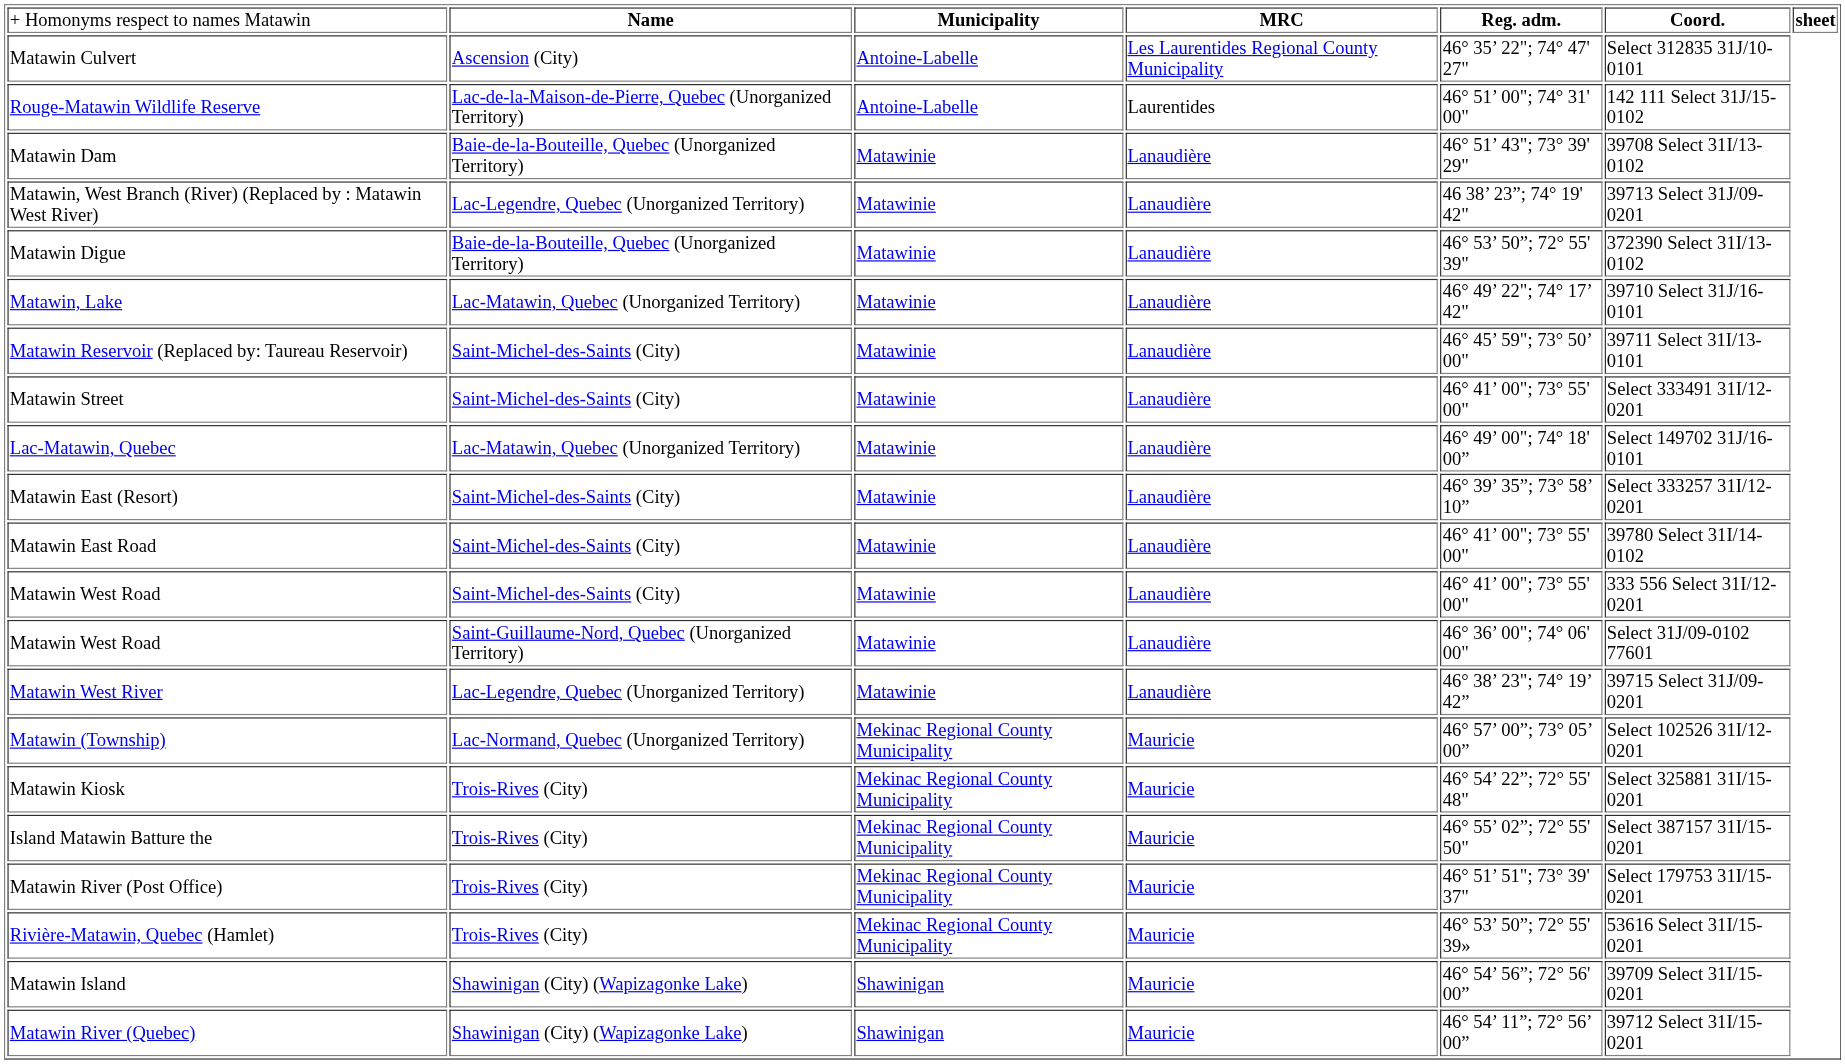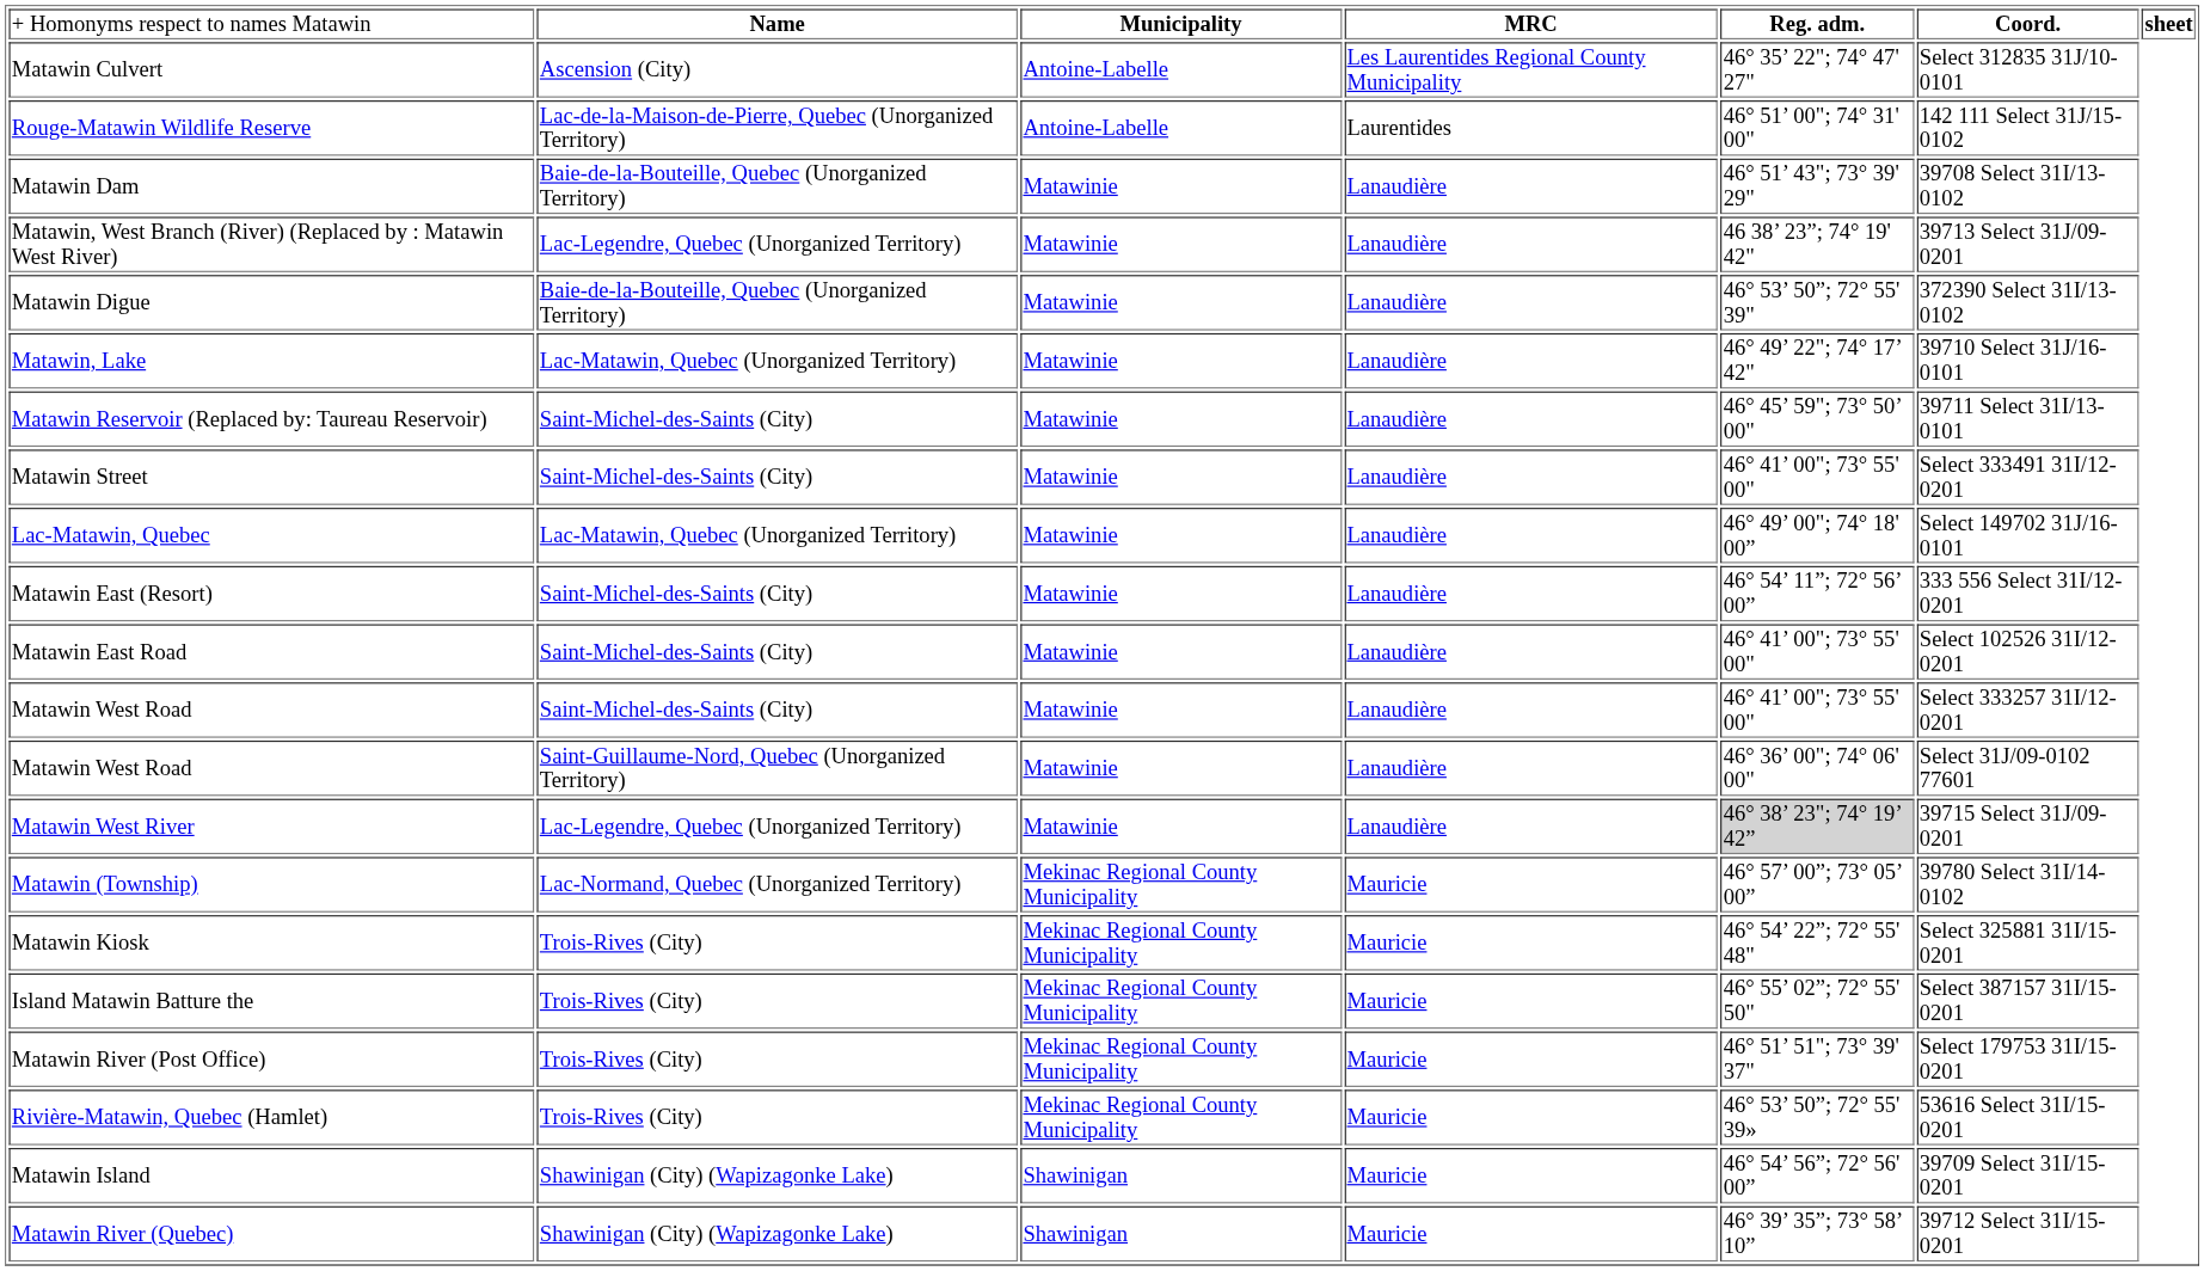Matawin East (Resort) | column 5: 46° 39’ 35”; 73° 58’ 10” -> 46° 54’ 11”; 72° 56’ 00”
Matawin East (Resort) | column 6: Select 333257 31I/12-0201 -> 333 556 Select 31I/12-0201
Matawin East Road | column 6: 39780 Select 31I/14-0102 -> Select 102526 31I/12-0201
Matawin West Road / Saint-Michel-des-Saints (City) | column 6: 333 556 Select 31I/12-0201 -> Select 333257 31I/12-0201
Matawin West River | column 5: no background -> lightgrey background
Matawin (Township) | column 6: Select 102526 31I/12-0201 -> 39780 Select 31I/14-0102
Matawin River (Quebec) | column 5: 46° 54’ 11”; 72° 56’ 00” -> 46° 39’ 35”; 73° 58’ 10”
